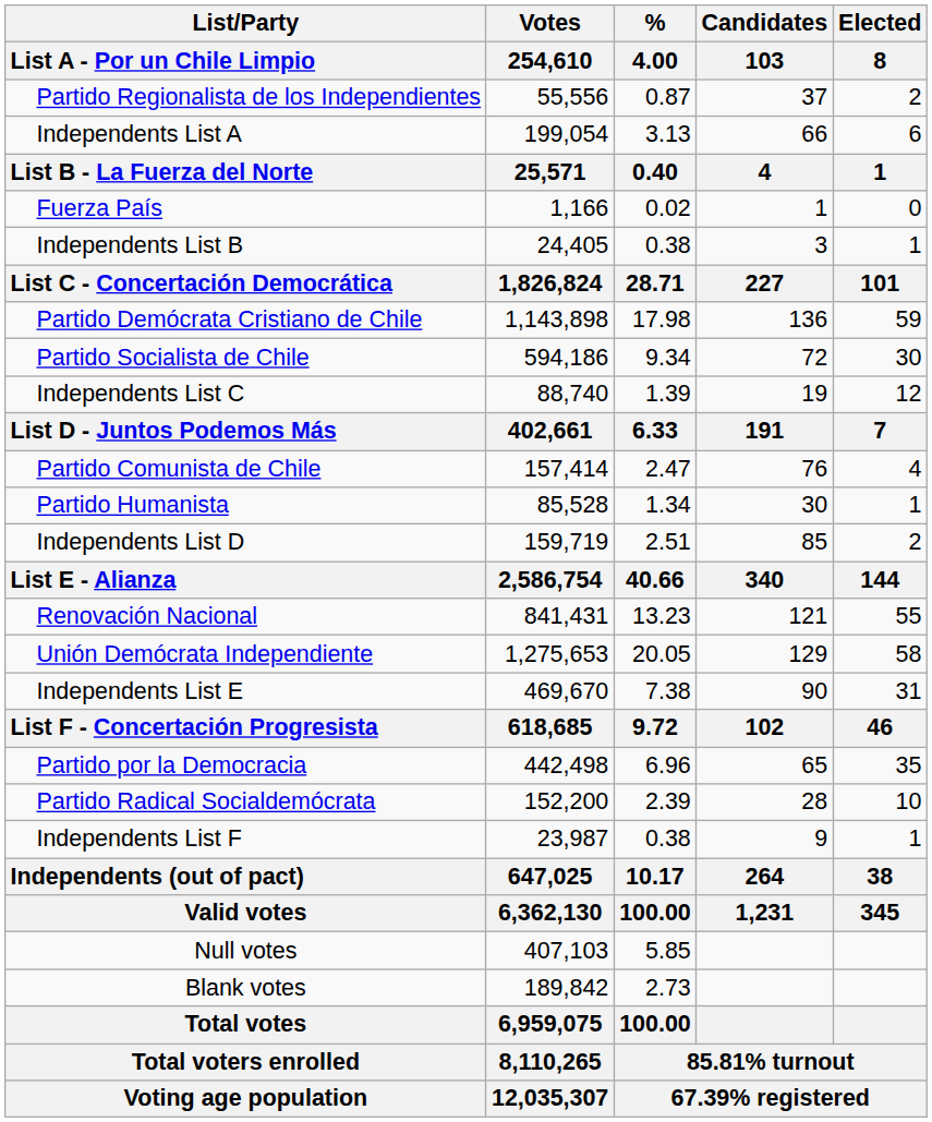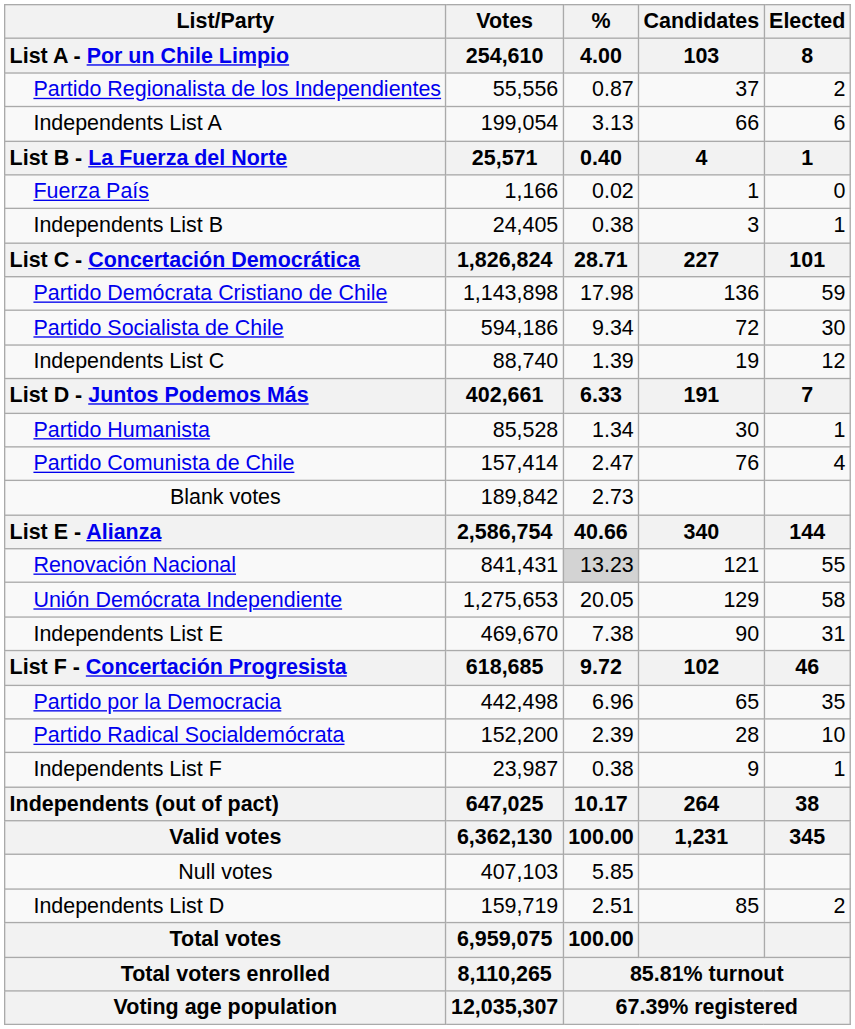rows swapped: Partido Comunista de Chile <-> Partido Humanista
rows swapped: Independents List D <-> Blank votes
Renovación Nacional | % / 4.00: no background -> lightgrey background
